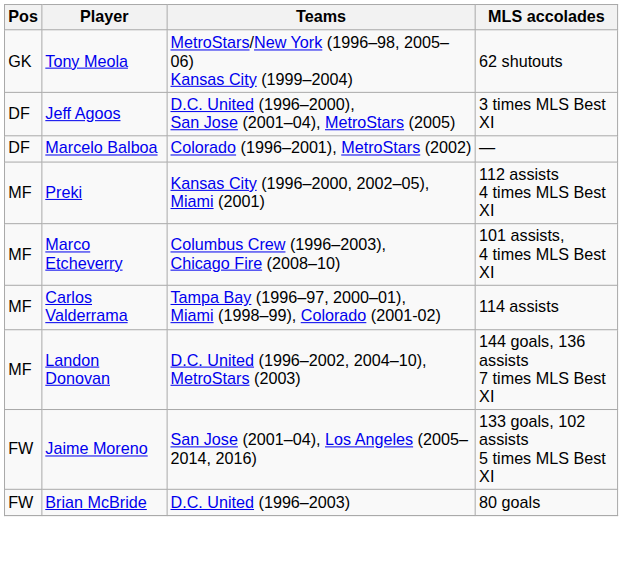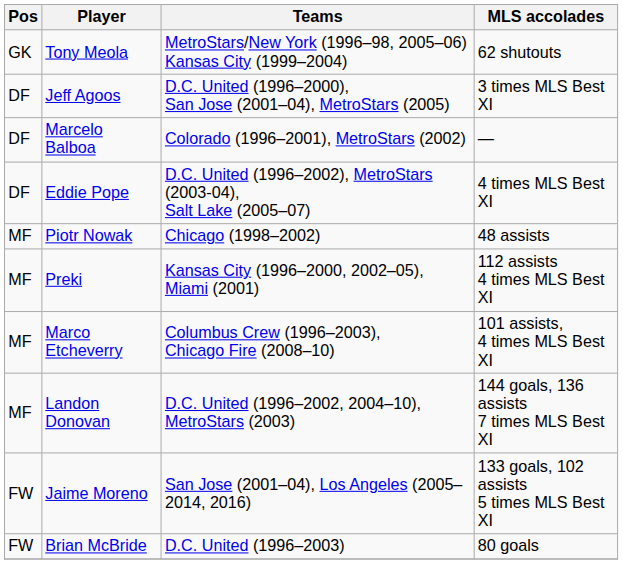+ row: DF | Eddie Pope | D.C. United (1996–2002), MetroStars (2003-04), Salt Lake (2005–07) | 4 times MLS Best XI
+ row: MF | Piotr Nowak | Chicago (1998–2002) | 48 assists
- row: MF | Carlos Valderrama | Tampa Bay (1996–97, 2000–01), Miami (1998–99), Colorado (2001-02) | 114 assists
